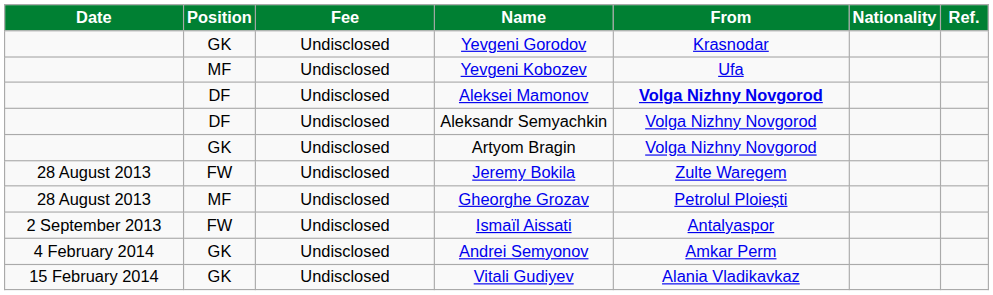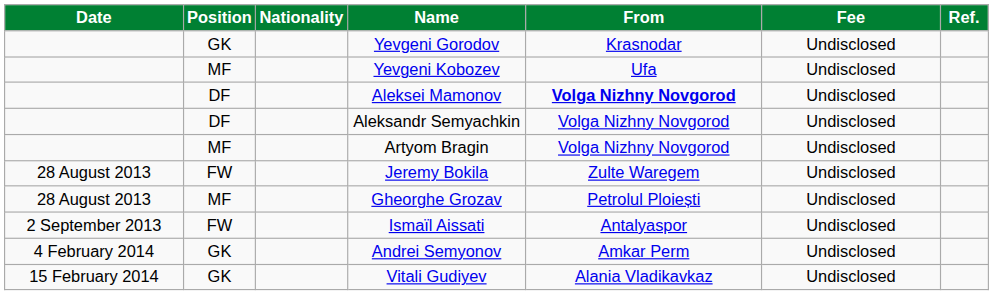columns swapped: Nationality <-> Fee
Artyom Bragin | Position: GK -> MF
